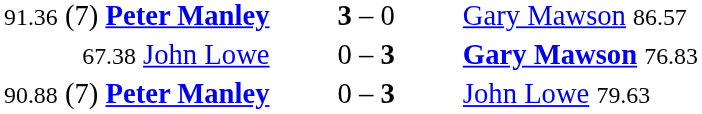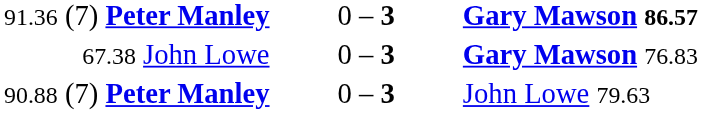91.36 (7) Peter Manley | column 2: 3 – 0 -> 0 – 3
91.36 (7) Peter Manley | column 3: normal -> bold
